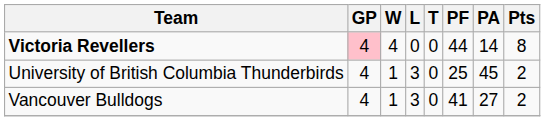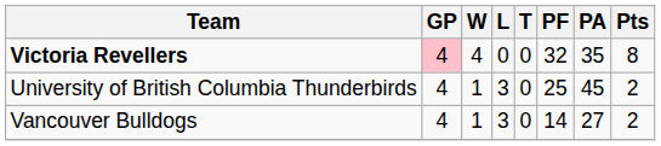Victoria Revellers | PF: 44 -> 32
Victoria Revellers | PA: 14 -> 35
Vancouver Bulldogs | PF: 41 -> 14
